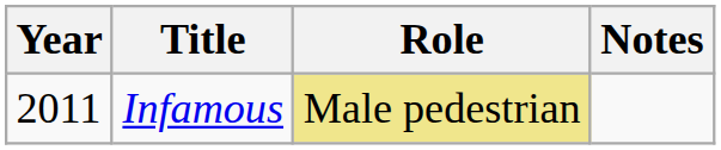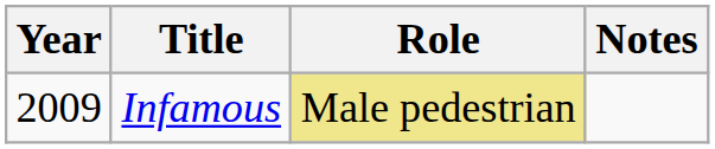Infamous | Year: 2011 -> 2009
